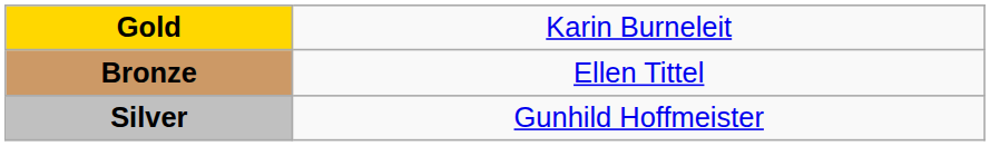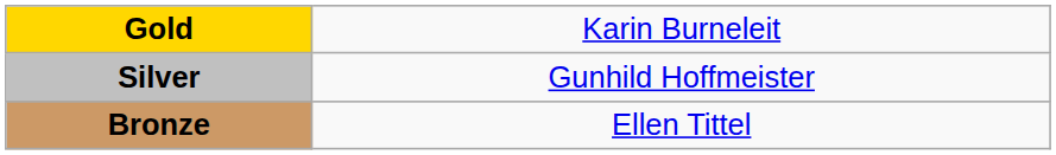rows swapped: Silver <-> Bronze
